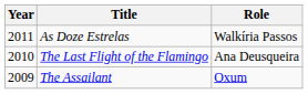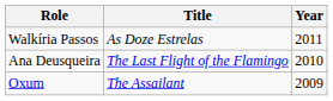columns swapped: Year <-> Role
